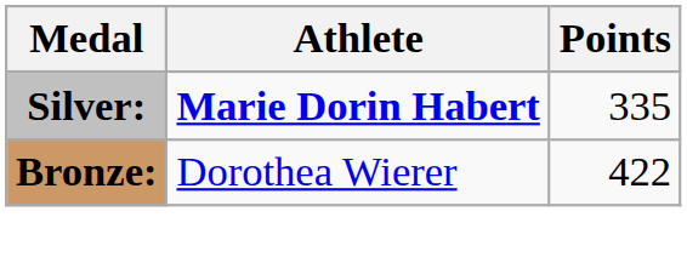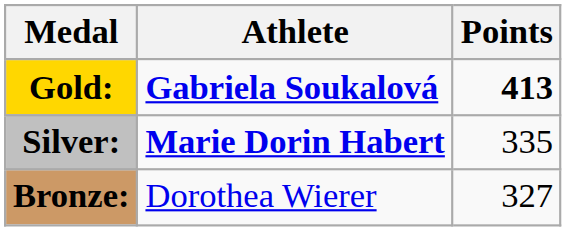+ row: Gold: | Gabriela Soukalová | 413
Bronze: | Points: 422 -> 327
